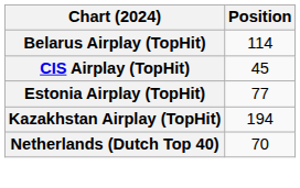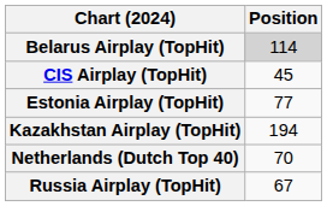Belarus Airplay (TopHit) | Position: no background -> lightgrey background
+ row: Russia Airplay (TopHit) | 67
